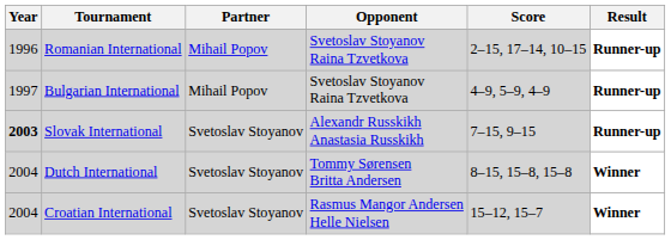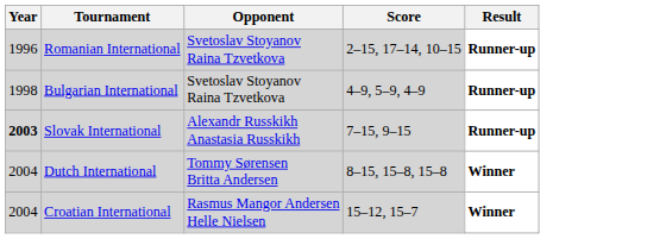- column: Partner | Mihail Popov | Mihail Popov | Svetoslav Stoyanov | Svetoslav Stoyanov | Svetoslav Stoyanov
Bulgarian International | Year: 1997 -> 1998
